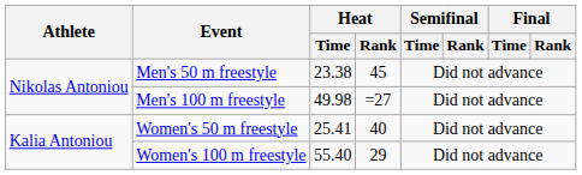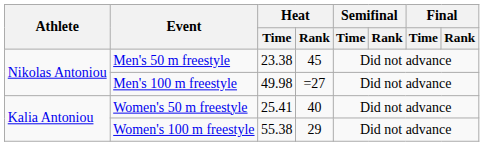Women's 100 m freestyle | Heat / Time: 55.40 -> 55.38
